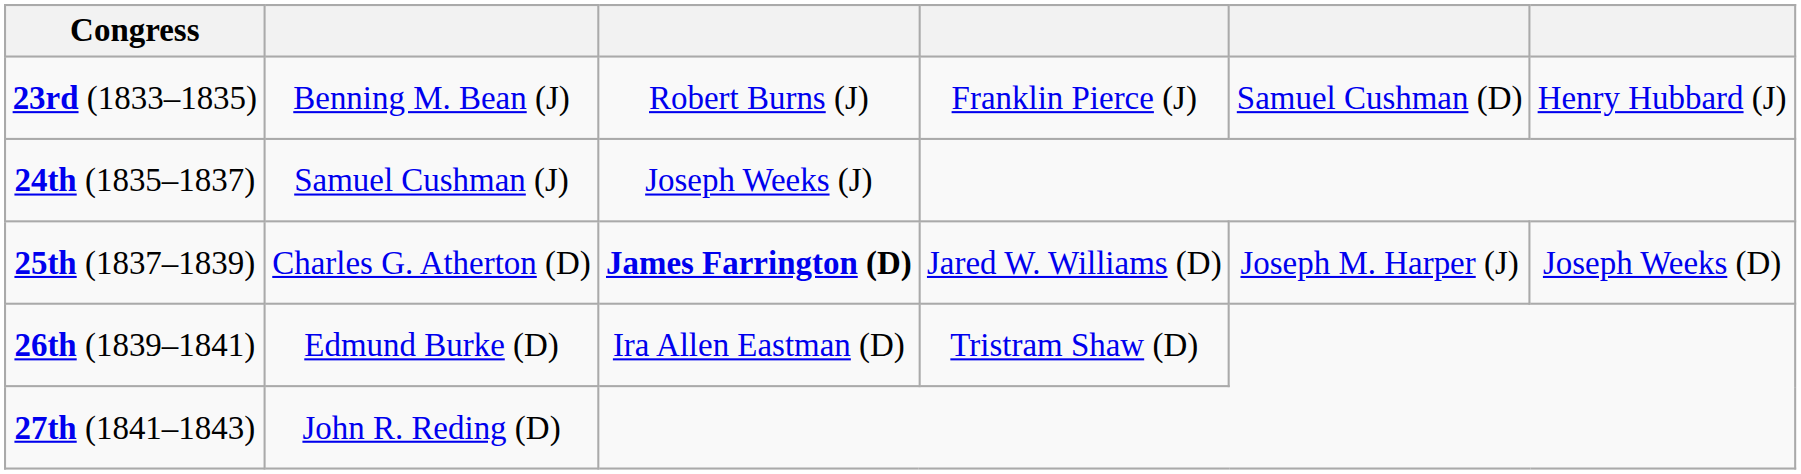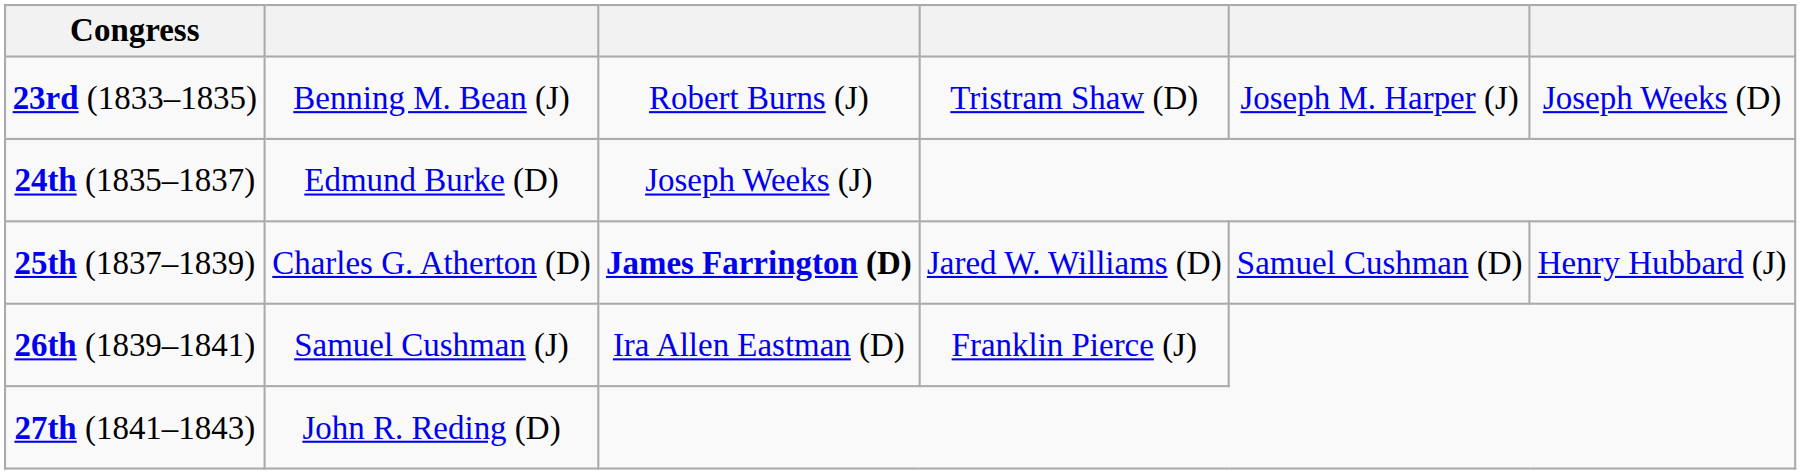23rd (1833–1835) | column 4: Franklin Pierce (J) -> Tristram Shaw (D)
23rd (1833–1835) | column 5: Samuel Cushman (D) -> Joseph M. Harper (J)
23rd (1833–1835) | column 6: Henry Hubbard (J) -> Joseph Weeks (D)
24th (1835–1837) | column 2: Samuel Cushman (J) -> Edmund Burke (D)
25th (1837–1839) | column 5: Joseph M. Harper (J) -> Samuel Cushman (D)
25th (1837–1839) | column 6: Joseph Weeks (D) -> Henry Hubbard (J)
26th (1839–1841) | column 2: Edmund Burke (D) -> Samuel Cushman (J)
26th (1839–1841) | column 4: Tristram Shaw (D) -> Franklin Pierce (J)
